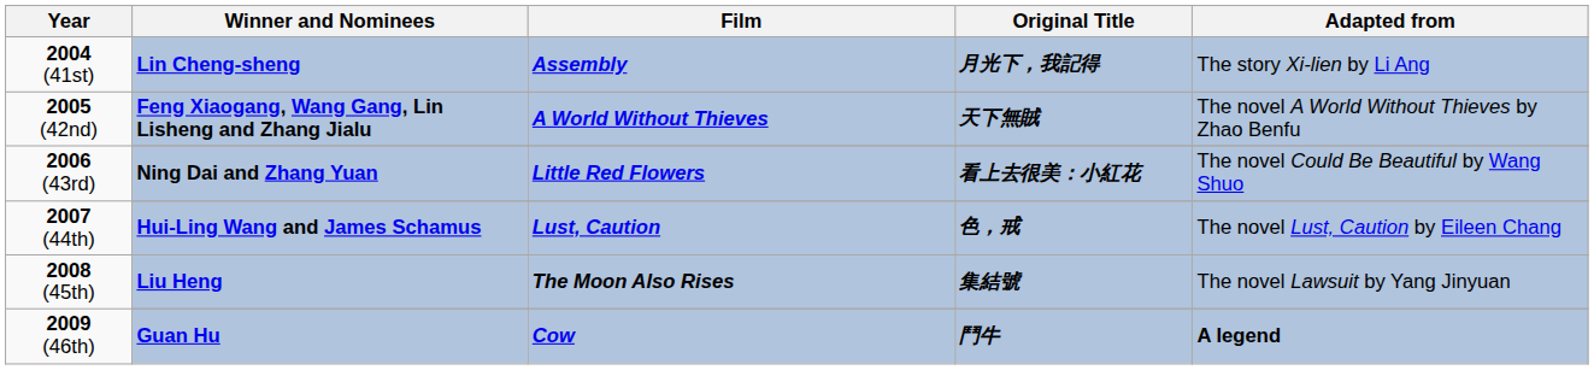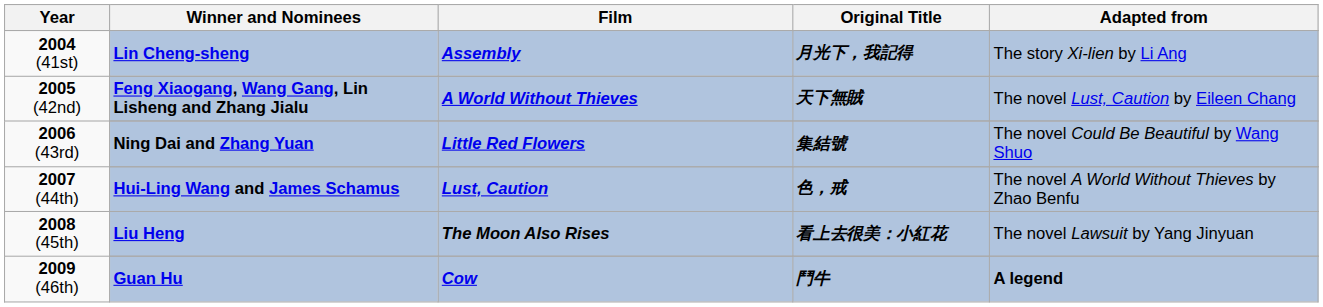Feng Xiaogang, Wang Gang, Lin Lisheng and Zhang Jialu | Adapted from: The novel A World Without Thieves by Zhao Benfu -> The novel Lust, Caution by Eileen Chang
Ning Dai and Zhang Yuan | Original Title: 看上去很美：小紅花 -> 集結號
Hui-Ling Wang and James Schamus | Adapted from: The novel Lust, Caution by Eileen Chang -> The novel A World Without Thieves by Zhao Benfu
Liu Heng | Original Title: 集結號 -> 看上去很美：小紅花
